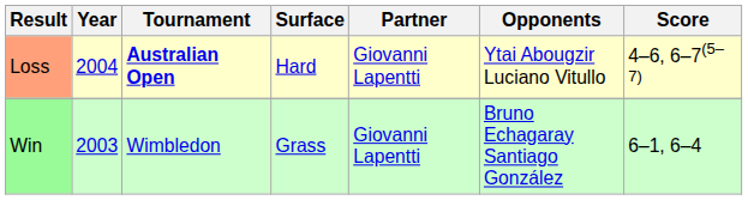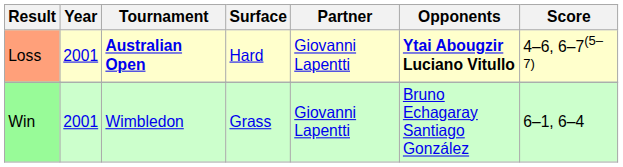Loss | Year: 2004 -> 2001
Loss | Opponents: normal -> bold
Win | Year: 2003 -> 2001
